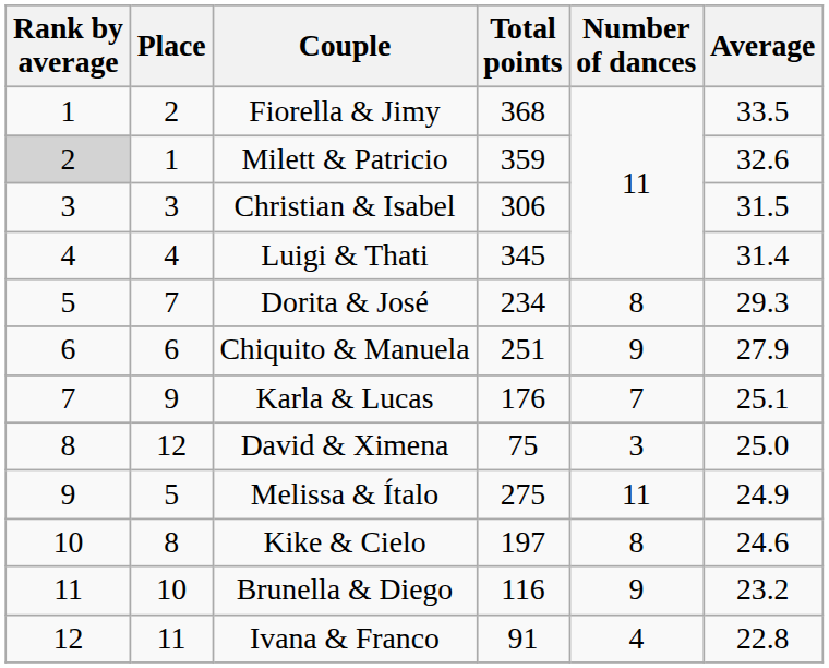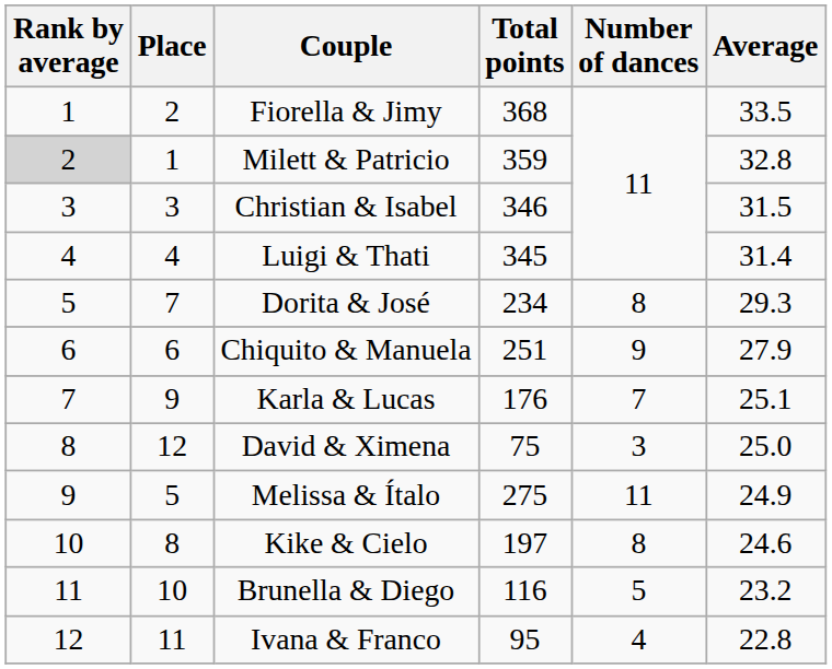Milett & Patricio | Average: 32.6 -> 32.8
Christian & Isabel | Total points: 306 -> 346
Brunella & Diego | Number of dances: 9 -> 5
Ivana & Franco | Total points: 91 -> 95
